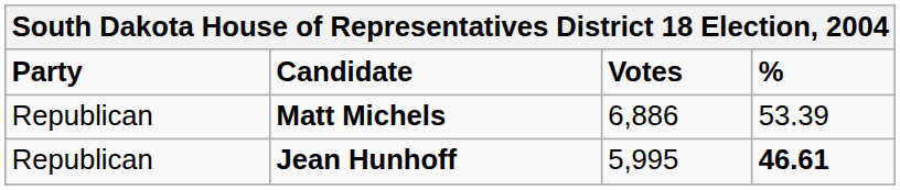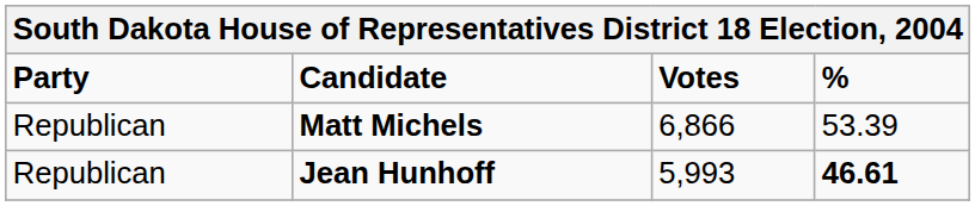Matt Michels | Votes: 6,886 -> 6,866
Jean Hunhoff | Votes: 5,995 -> 5,993
